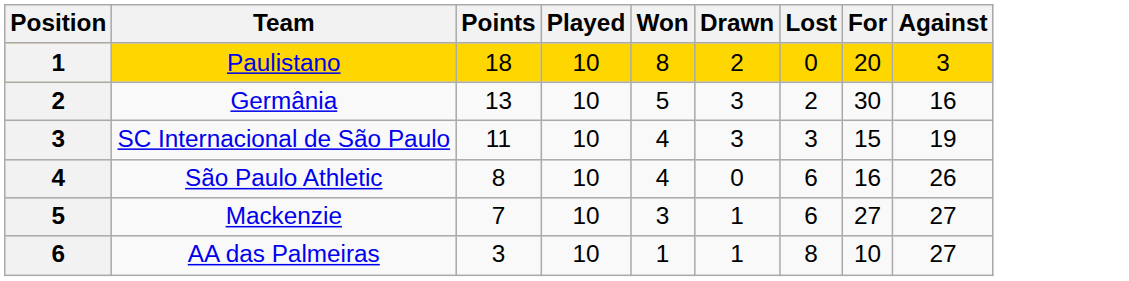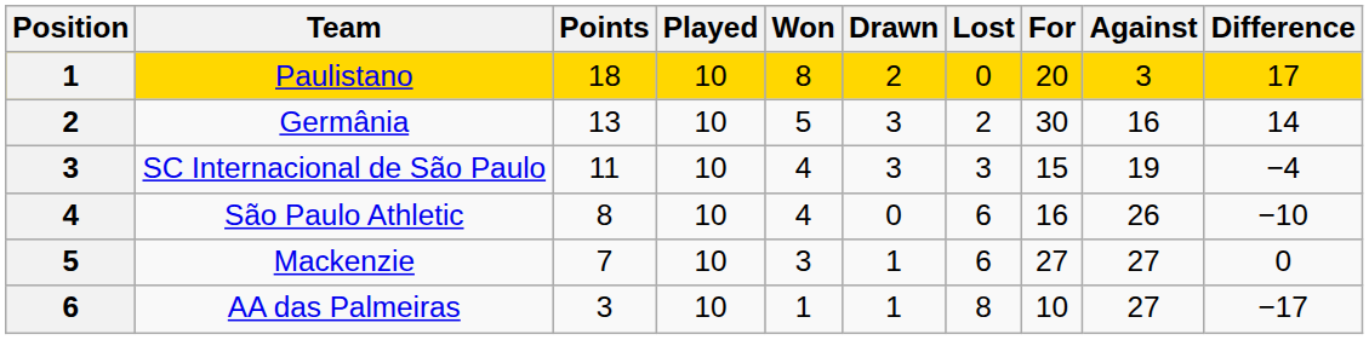+ column: Difference | 17 | 14 | −4 | −10 | 0 | −17
